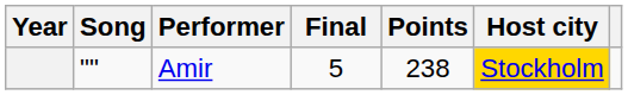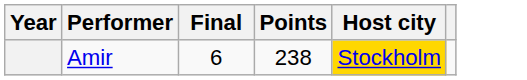- column: Song | ""
Amir | Final: 5 -> 6
